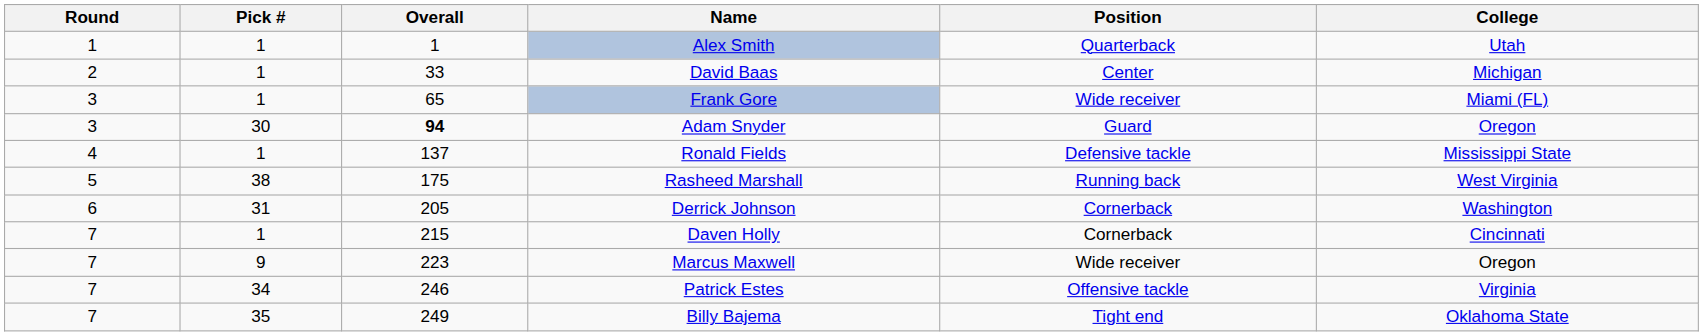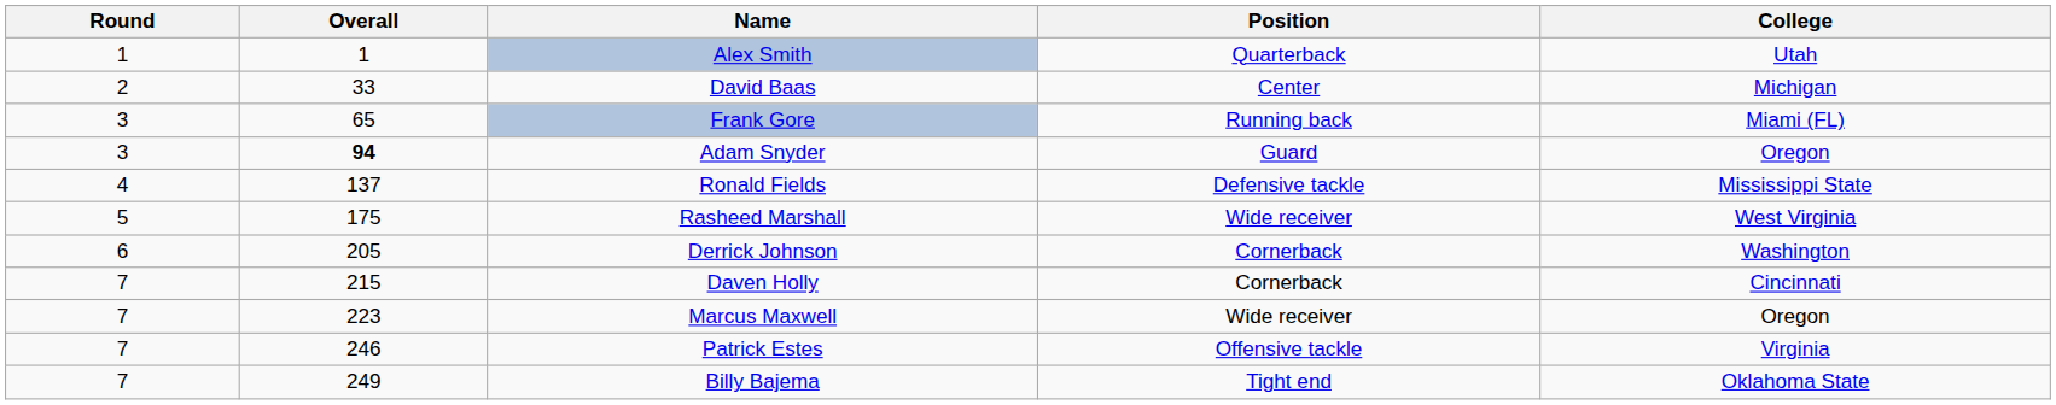- column: Pick # | 1 | 1 | 1 | 30 | 1 | 38 | 31 | 1 | 9 | 34 | 35
Frank Gore | Position: Wide receiver -> Running back
Rasheed Marshall | Position: Running back -> Wide receiver
